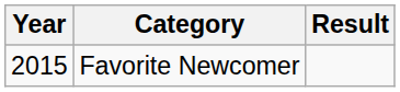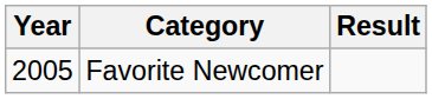Favorite Newcomer | Year: 2015 -> 2005
